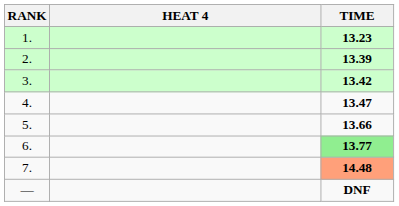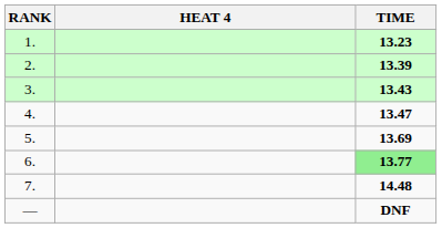3. | TIME: 13.42 -> 13.43
5. | TIME: 13.66 -> 13.69
7. | TIME: lightsalmon background -> no background
